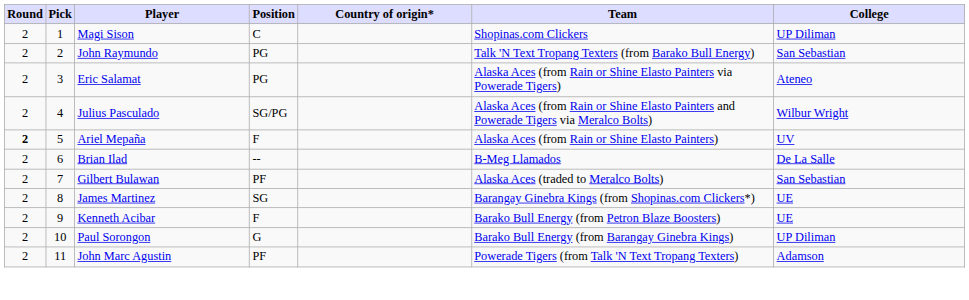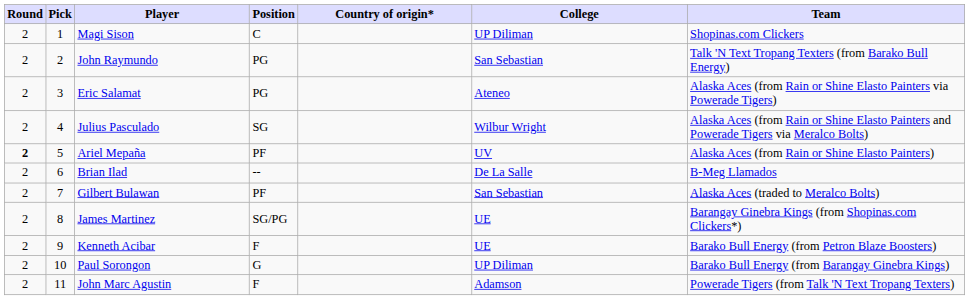columns swapped: Team <-> College
Julius Pasculado | Position: SG/PG -> SG
Ariel Mepaña | Position: F -> PF
James Martinez | Position: SG -> SG/PG
John Marc Agustin | Position: PF -> F
